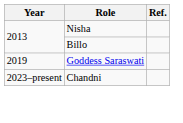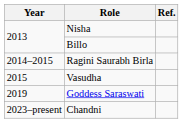+ row: 2014–2015 | Ragini Saurabh Birla
+ row: 2015 | Vasudha
